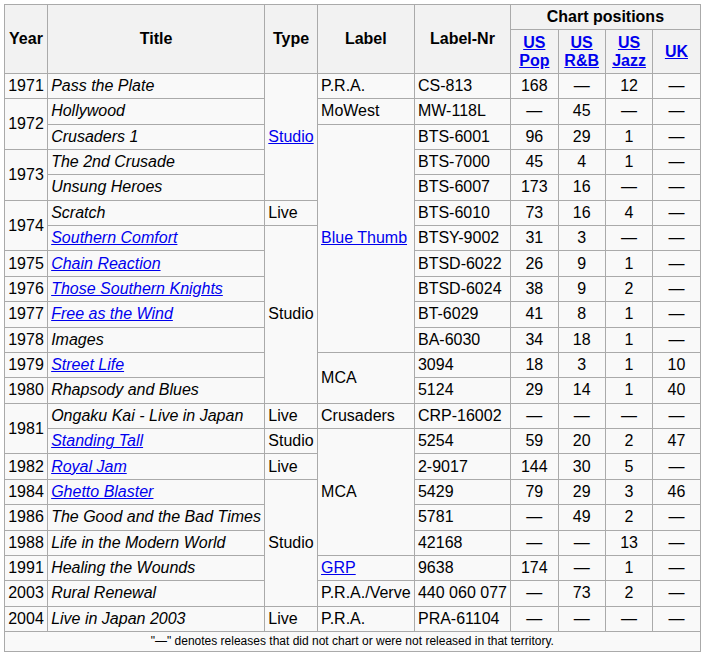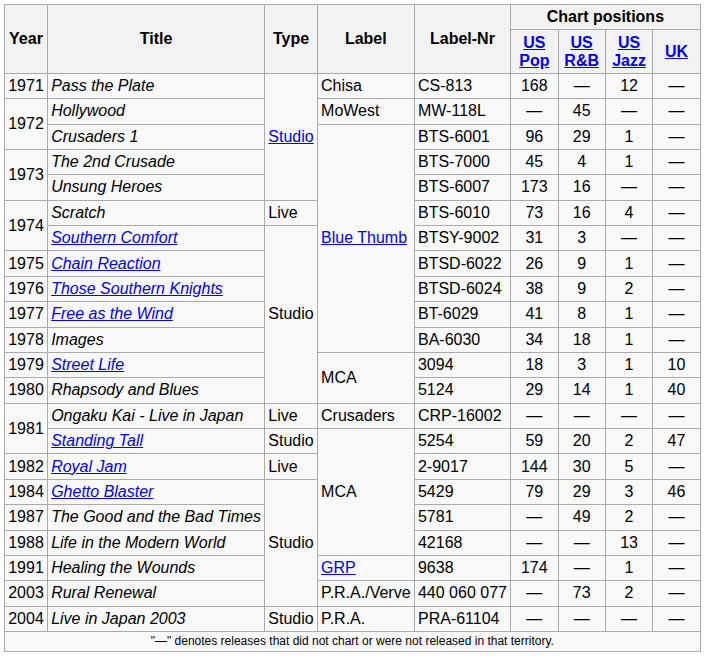Pass the Plate | Label: P.R.A. -> Chisa
The Good and the Bad Times | Year: 1986 -> 1987
Live in Japan 2003 | Type: Live -> Studio
